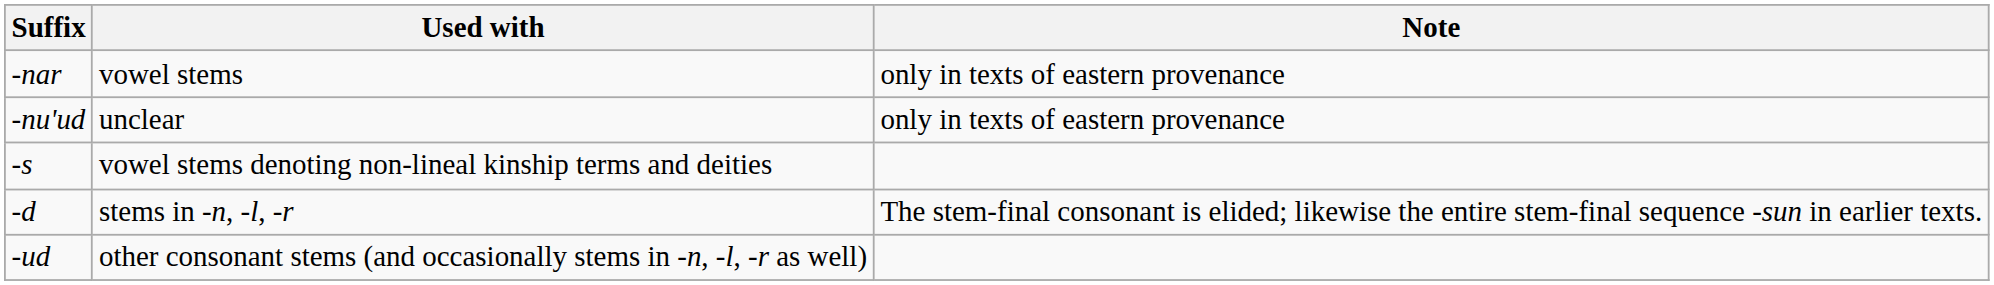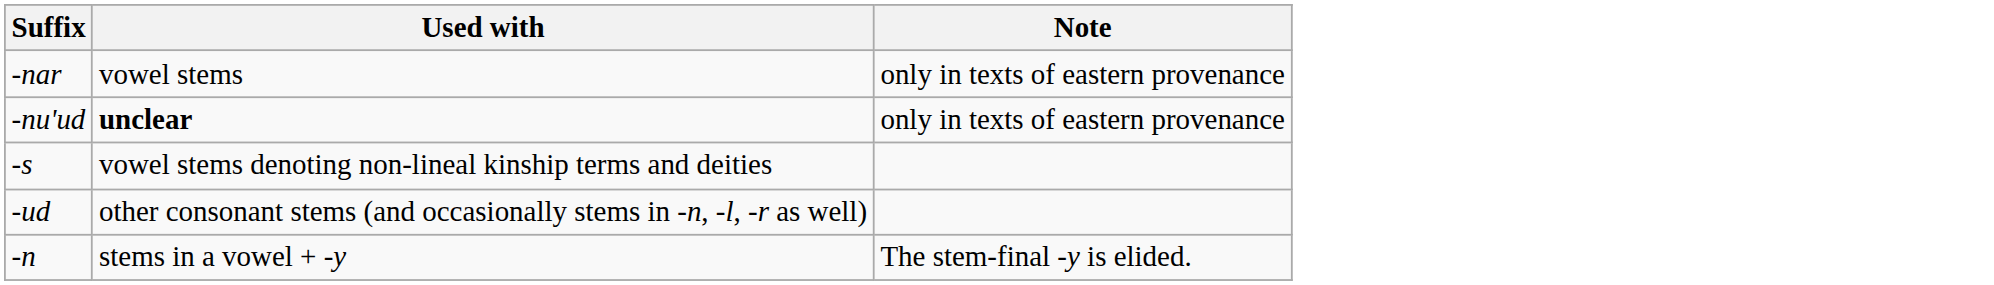-nu'ud | Used with: normal -> bold
- row: -d | stems in -n, -l, -r | The stem-final consonant is elided; likewise the entire stem-final sequence -sun in earlier texts.
+ row: -n | stems in a vowel + -y | The stem-final -y is elided.
